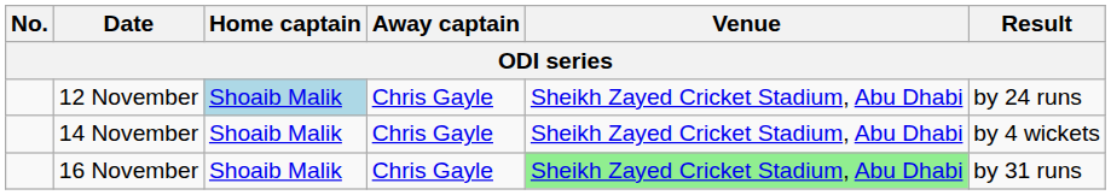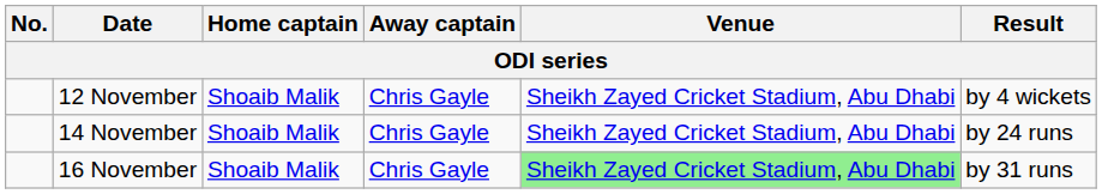12 November | Home captain: lightblue background -> no background
12 November | Result: by 24 runs -> by 4 wickets
14 November | Result: by 4 wickets -> by 24 runs
